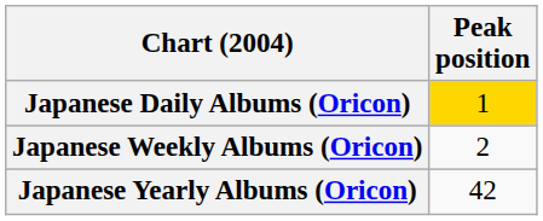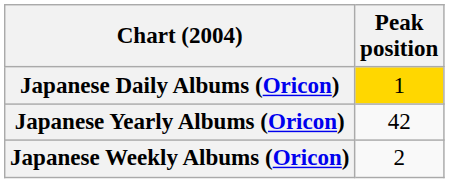rows swapped: Japanese Weekly Albums (Oricon) <-> Japanese Yearly Albums (Oricon)
